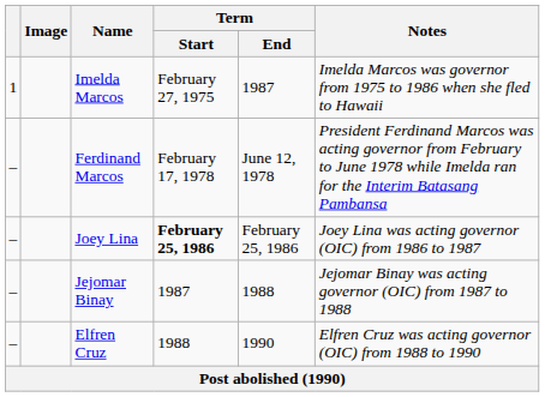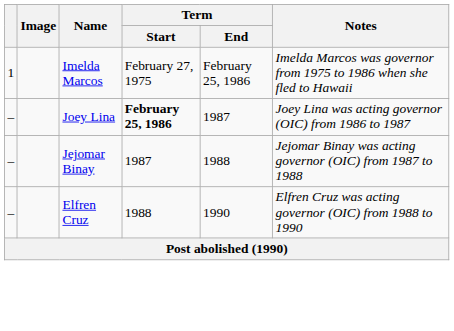Imelda Marcos | Term / End: 1987 -> February 25, 1986
- row: – | Ferdinand Marcos | February 17, 1978 | June 12, 1978 | President Ferdinand Marcos was acting governor from February to June 1978 while Imelda ran for the Interim Batasang Pambansa
Joey Lina | Term / End: February 25, 1986 -> 1987
